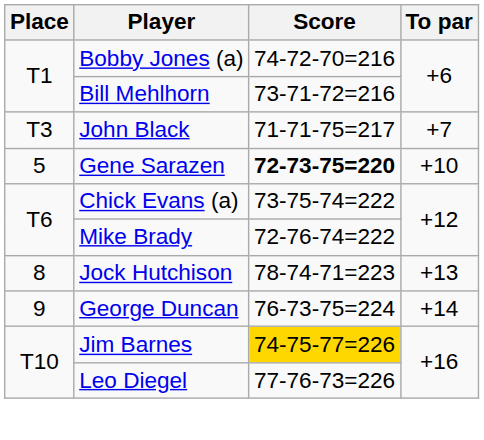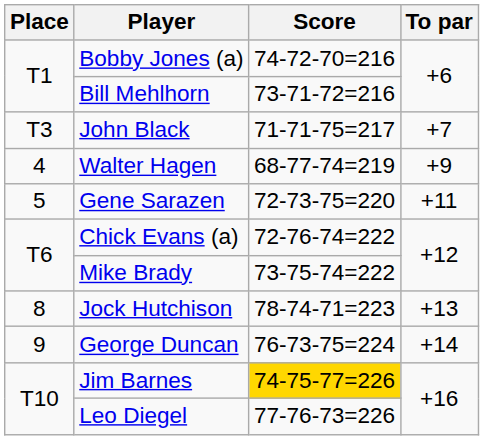+ row: 4 | Walter Hagen | 68-77-74=219 | +9
Gene Sarazen | Score: bold -> normal
Gene Sarazen | To par: +10 -> +11
Chick Evans (a) | Score: 73-75-74=222 -> 72-76-74=222
Mike Brady | Score: 72-76-74=222 -> 73-75-74=222
